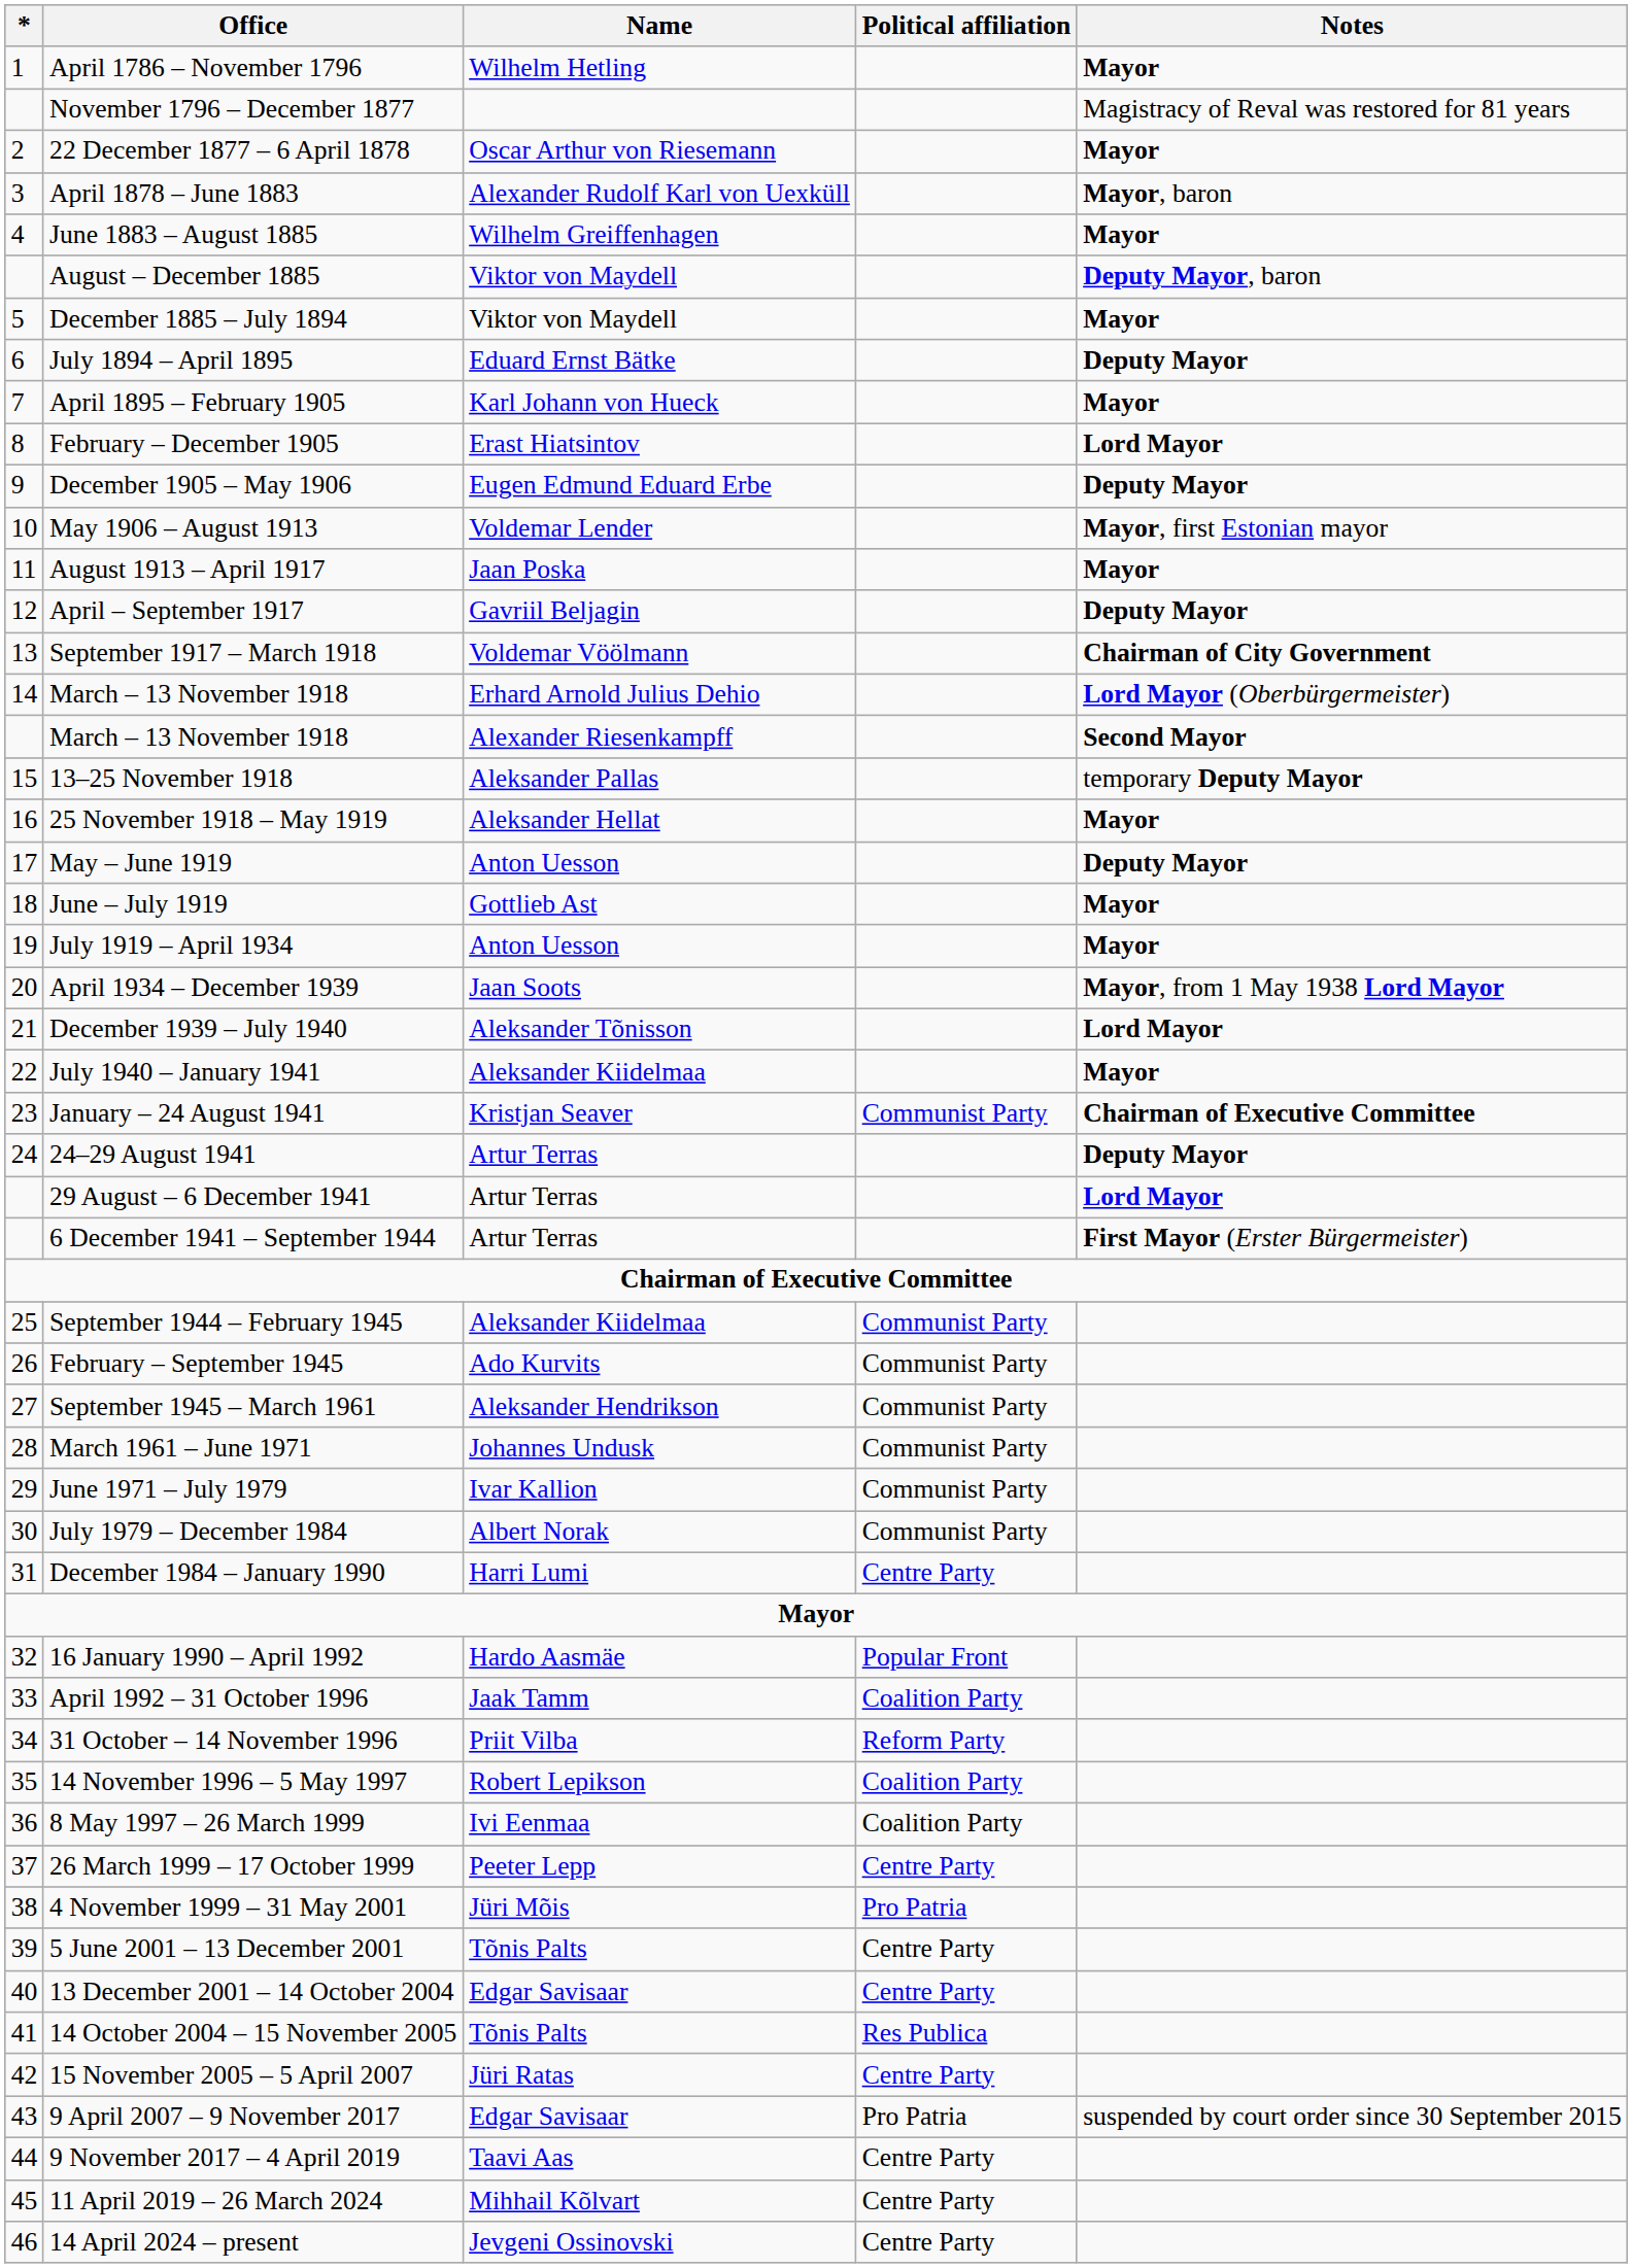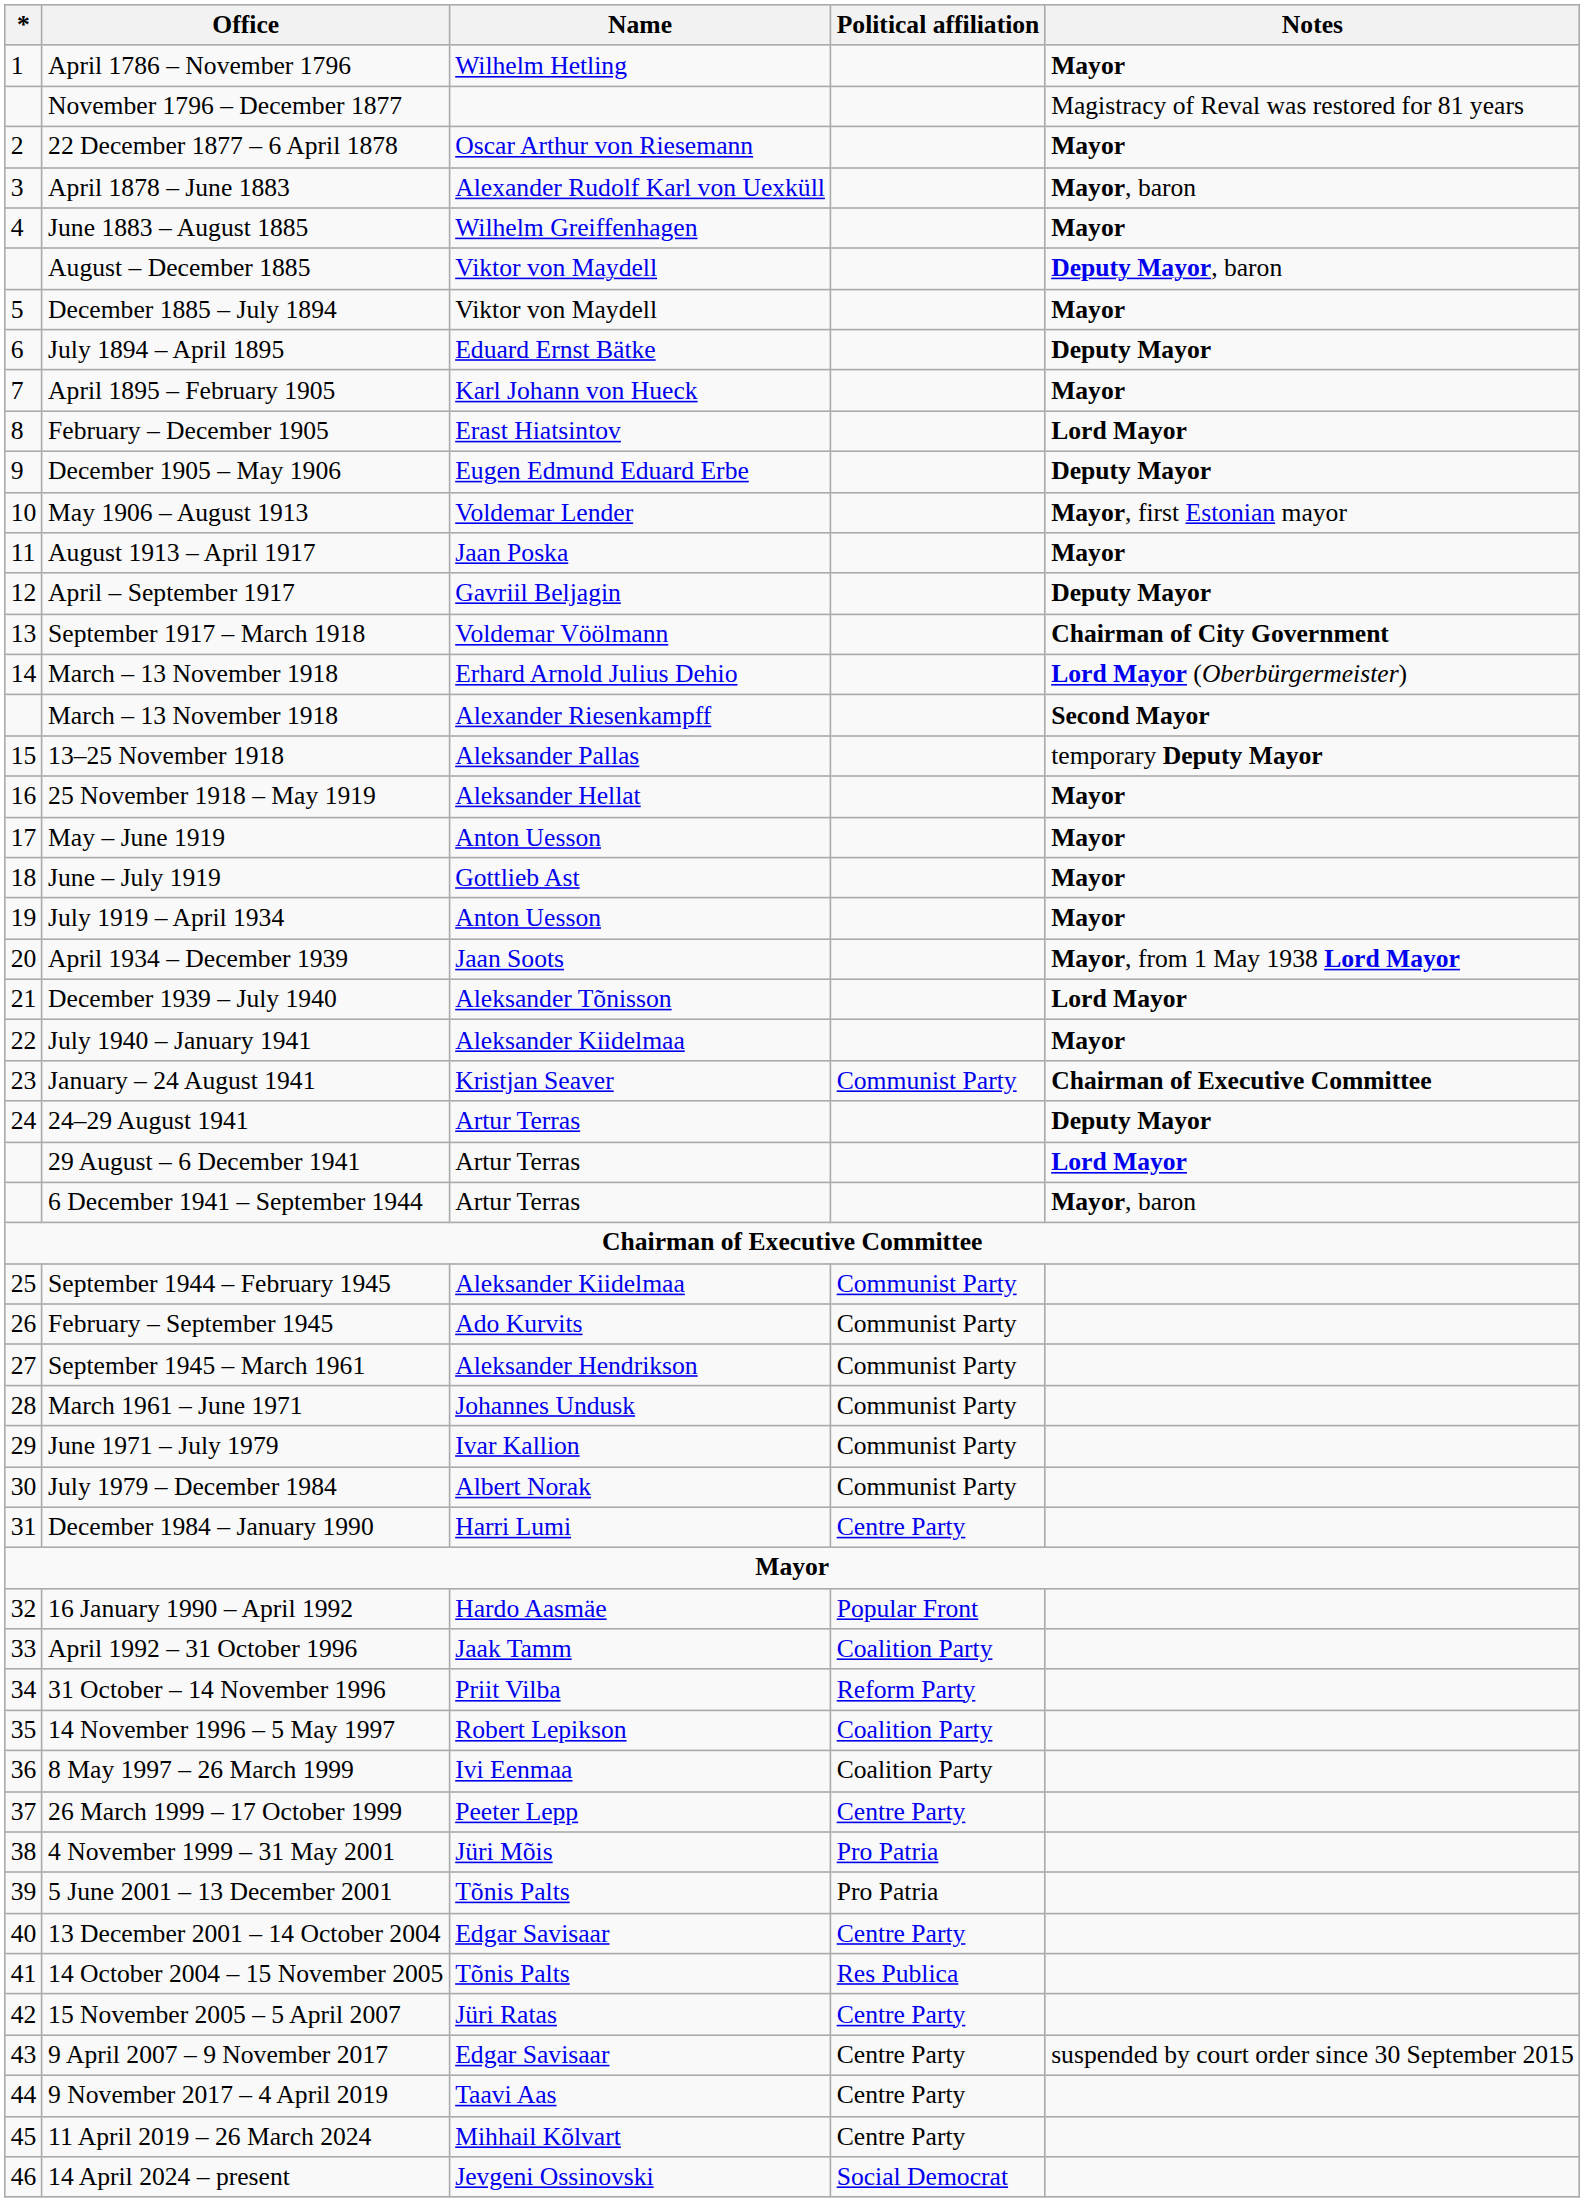May – June 1919 | Notes: Deputy Mayor -> Mayor
6 December 1941 – September 1944 | Notes: First Mayor (Erster Bürgermeister) -> Mayor, baron
5 June 2001 – 13 December 2001 | Political affiliation: Centre Party -> Pro Patria
9 April 2007 – 9 November 2017 | Political affiliation: Pro Patria -> Centre Party
14 April 2024 – present | Political affiliation: Centre Party -> Social Democrat
